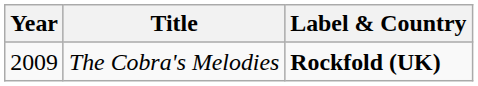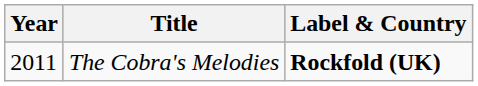The Cobra's Melodies | Year: 2009 -> 2011
